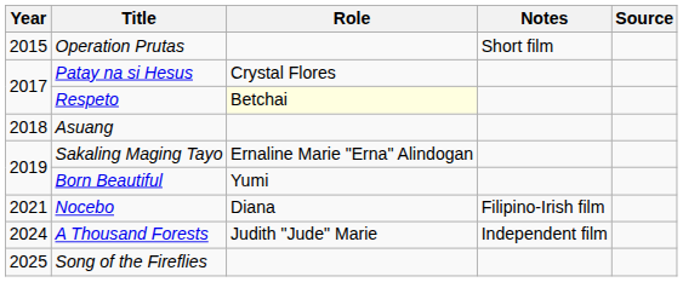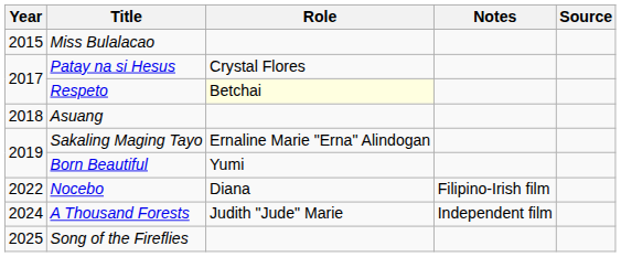- row: 2015 | Operation Prutas | Short film
+ row: 2015 | Miss Bulalacao
Nocebo | Year: 2021 -> 2022
